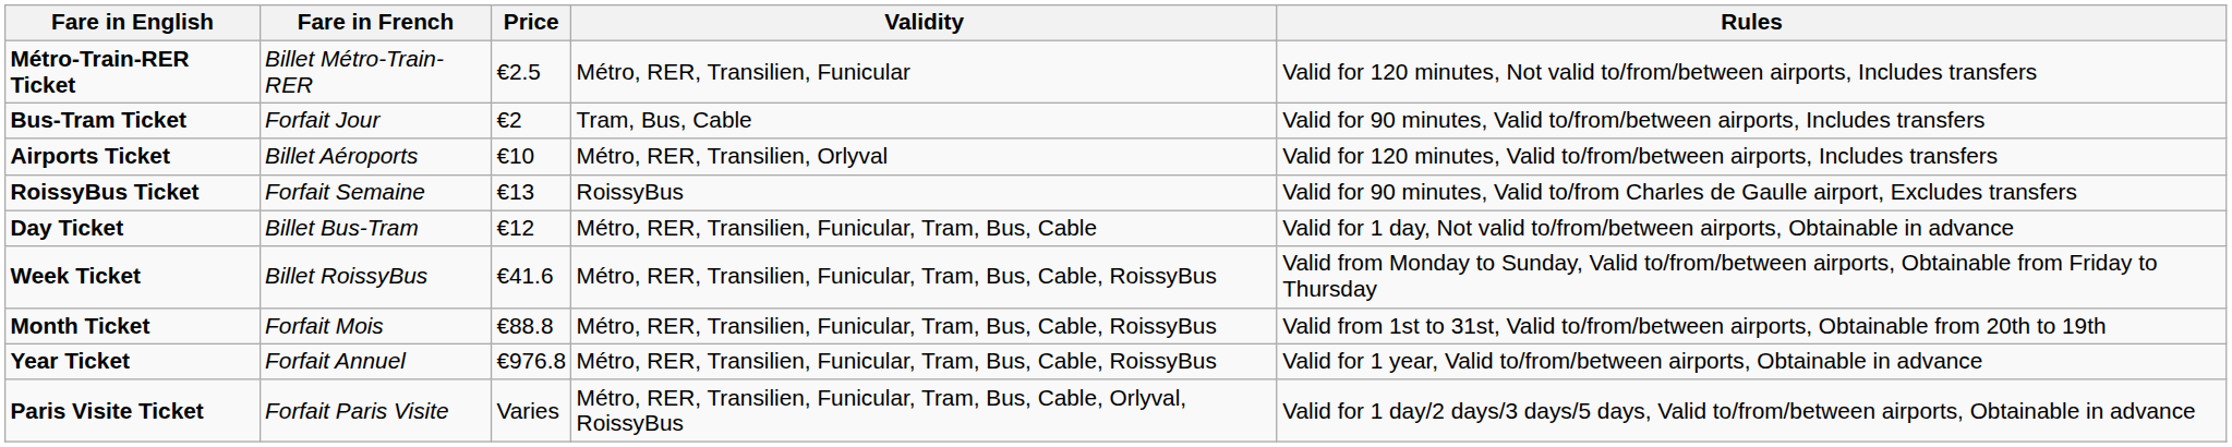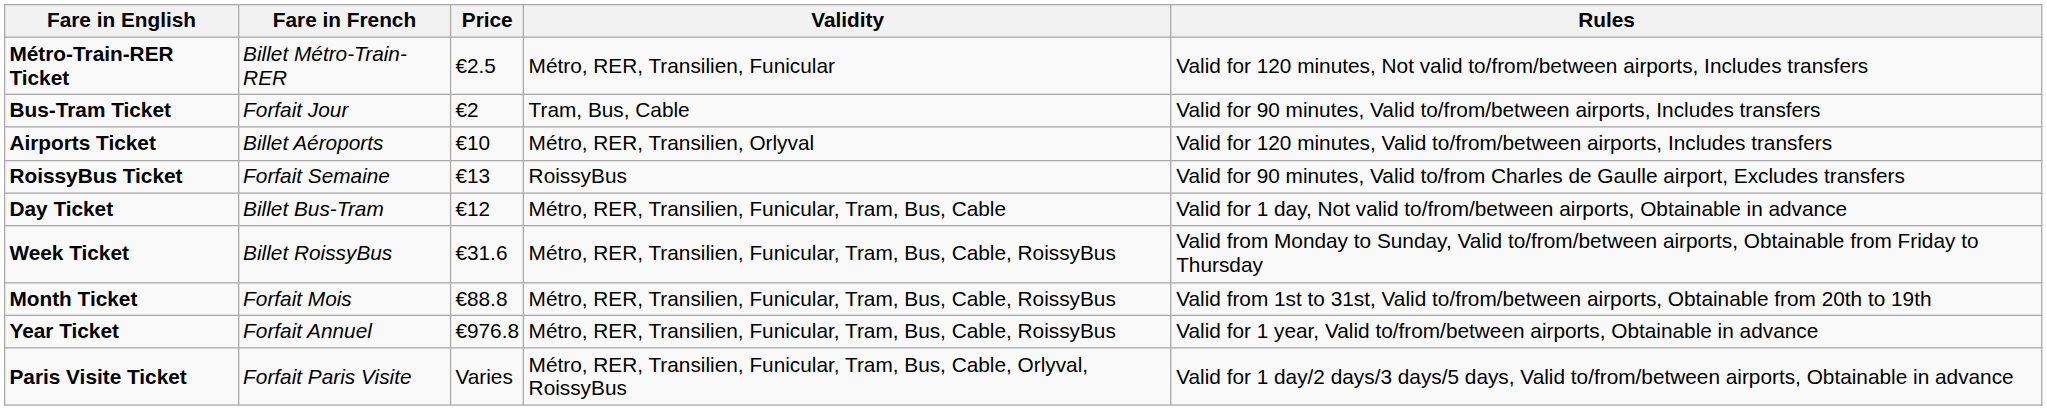Week Ticket | Price: €41.6 -> €31.6
